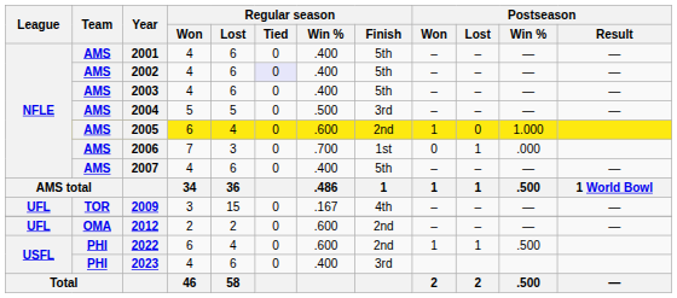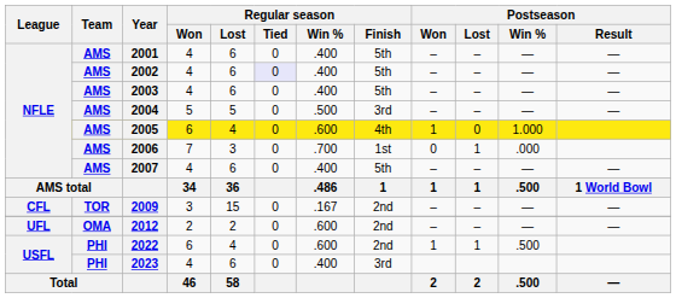2005 | Regular season / Finish: 2nd -> 4th
2009 | League: UFL -> CFL
2009 | Regular season / Finish: 4th -> 2nd
